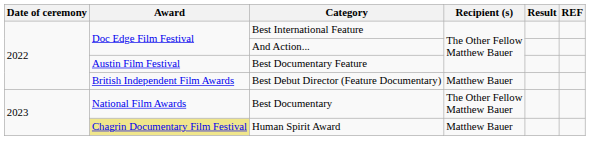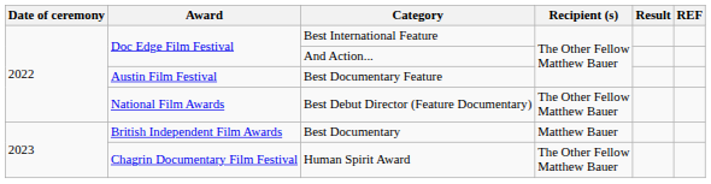Best Debut Director (Feature Documentary) | Award: British Independent Film Awards -> National Film Awards
Best Debut Director (Feature Documentary) | Recipient (s): Matthew Bauer -> The Other Fellow Matthew Bauer
Best Documentary | Award: National Film Awards -> British Independent Film Awards
Best Documentary | Recipient (s): The Other Fellow Matthew Bauer -> Matthew Bauer
Human Spirit Award | Award: khaki background -> no background
Human Spirit Award | Recipient (s): Matthew Bauer -> The Other Fellow Matthew Bauer
